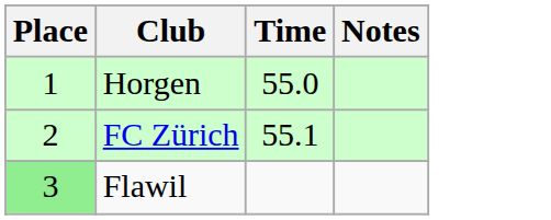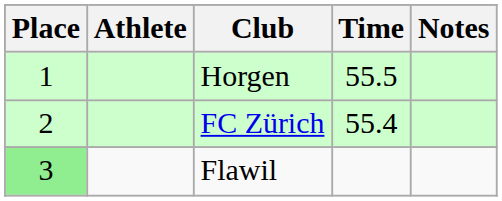+ column: Athlete
Horgen | Time: 55.0 -> 55.5
FC Zürich | Time: 55.1 -> 55.4
